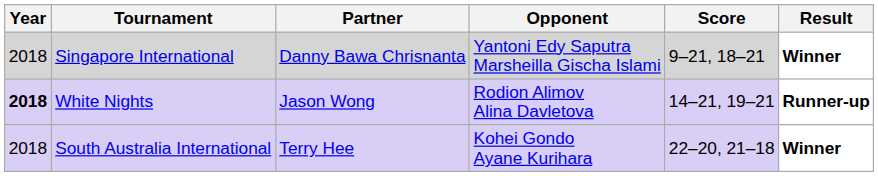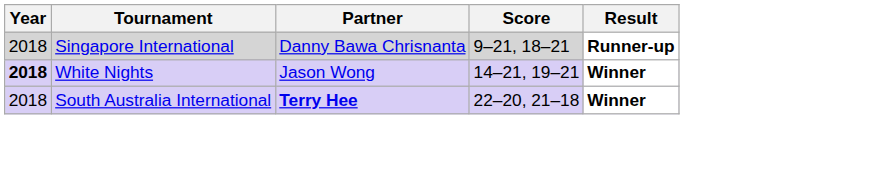- column: Opponent | Yantoni Edy Saputra Marsheilla Gischa Islami | Rodion Alimov Alina Davletova | Kohei Gondo Ayane Kurihara
Singapore International | Result: Winner -> Runner-up
White Nights | Result: Runner-up -> Winner
South Australia International | Partner: normal -> bold
